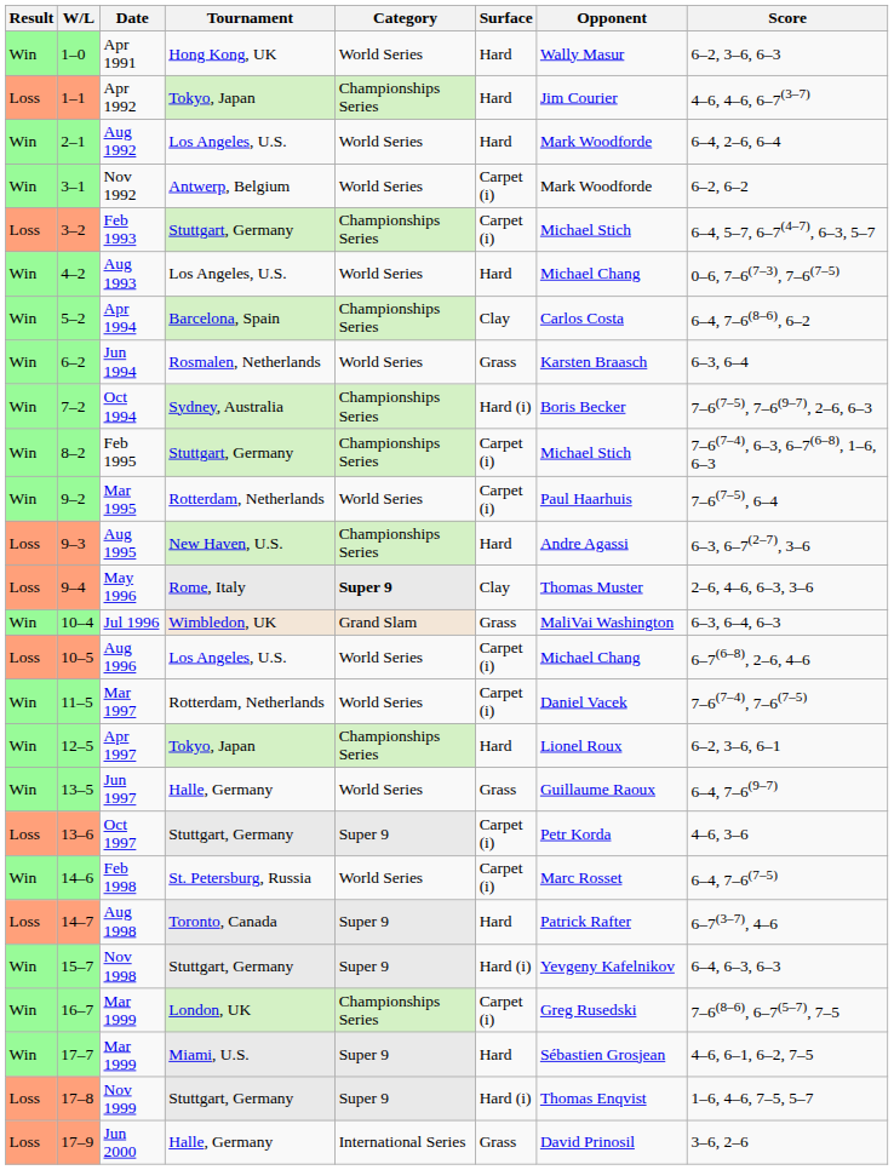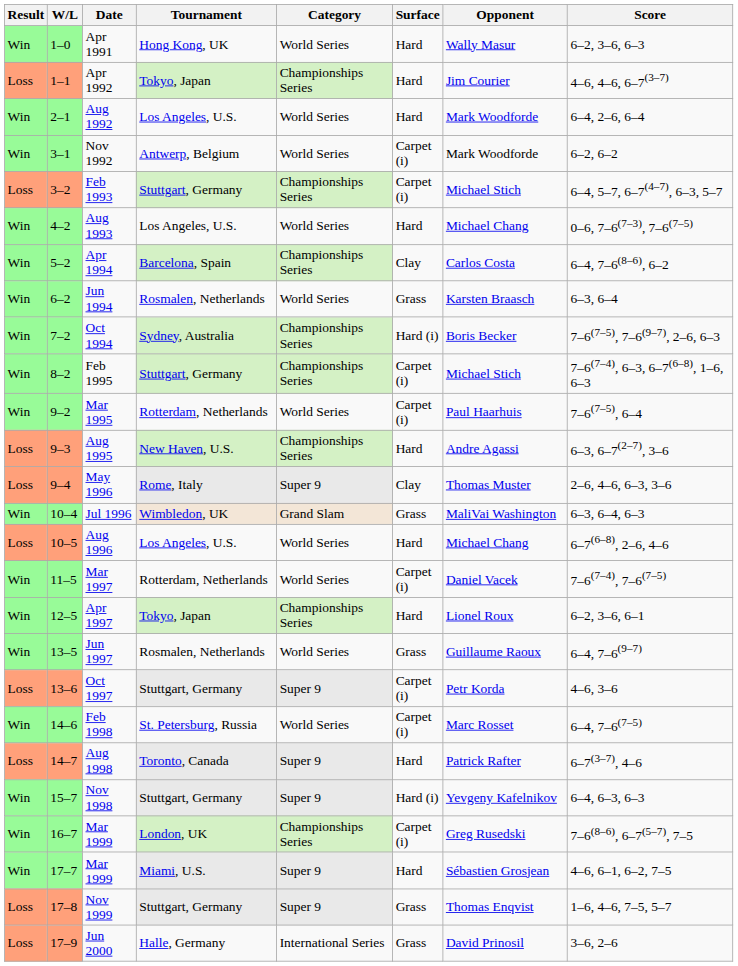May 1996 | Category: bold -> normal
Aug 1996 | Surface: Carpet (i) -> Hard
Jun 1997 | Tournament: Halle, Germany -> Rosmalen, Netherlands
Nov 1999 | Surface: Hard (i) -> Grass
